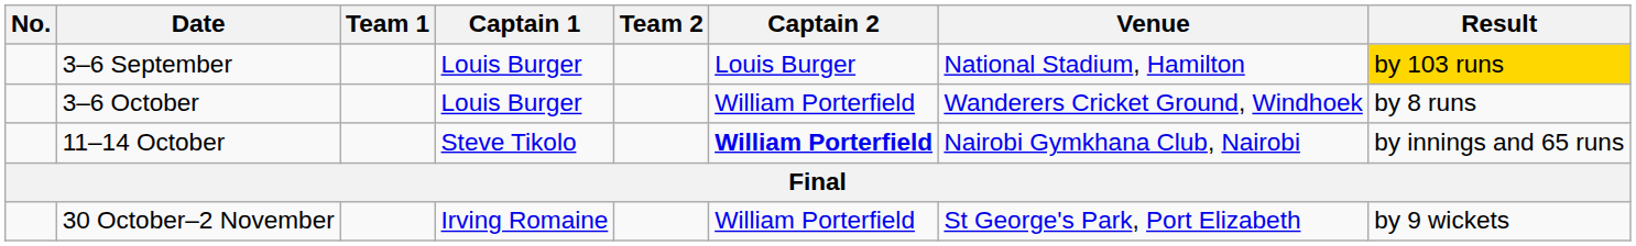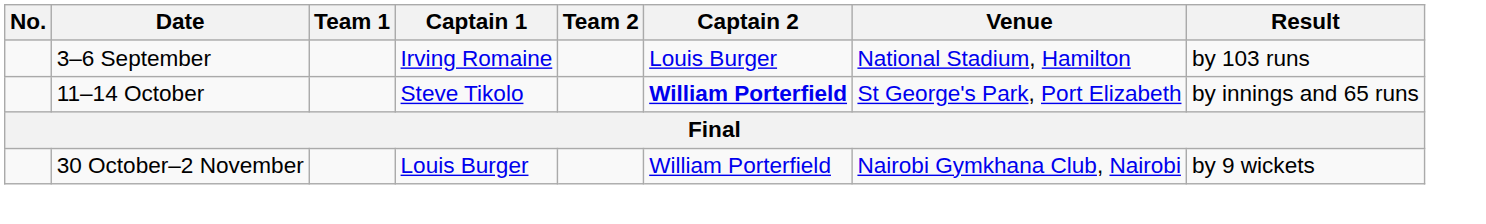3–6 September | Captain 1: Louis Burger -> Irving Romaine
3–6 September | Result: gold background -> no background
- row: 3–6 October | Louis Burger | William Porterfield | Wanderers Cricket Ground, Windhoek | by 8 runs
11–14 October | Venue: Nairobi Gymkhana Club, Nairobi -> St George's Park, Port Elizabeth
30 October–2 November | Captain 1: Irving Romaine -> Louis Burger
30 October–2 November | Venue: St George's Park, Port Elizabeth -> Nairobi Gymkhana Club, Nairobi
